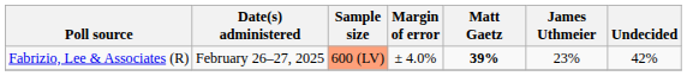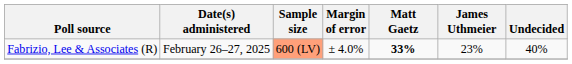Fabrizio, Lee & Associates (R) | Matt Gaetz: 39% -> 33%
Fabrizio, Lee & Associates (R) | Undecided: 42% -> 40%
